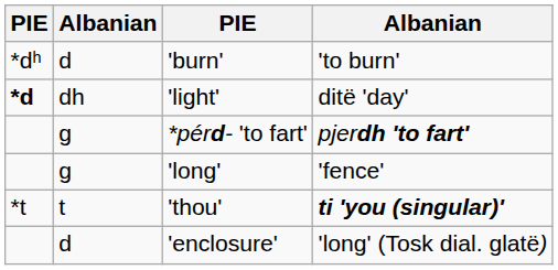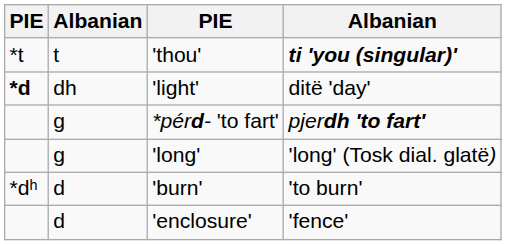rows swapped: 'thou' <-> 'burn'
'long' | column 4: 'fence' -> 'long' (Tosk dial. glatë)
'enclosure' | column 4: 'long' (Tosk dial. glatë) -> 'fence'
